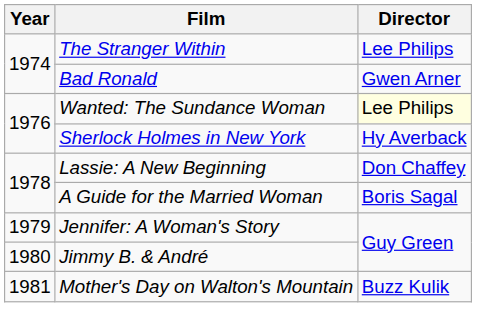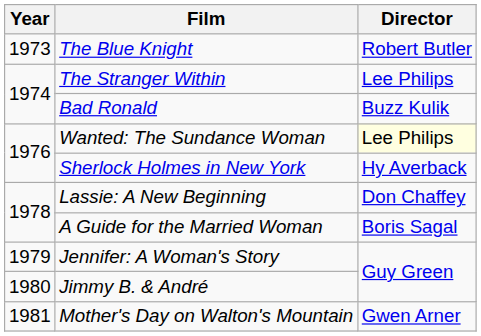+ row: 1973 | The Blue Knight | Robert Butler
Bad Ronald | Director: Gwen Arner -> Buzz Kulik
Mother's Day on Walton's Mountain | Director: Buzz Kulik -> Gwen Arner
